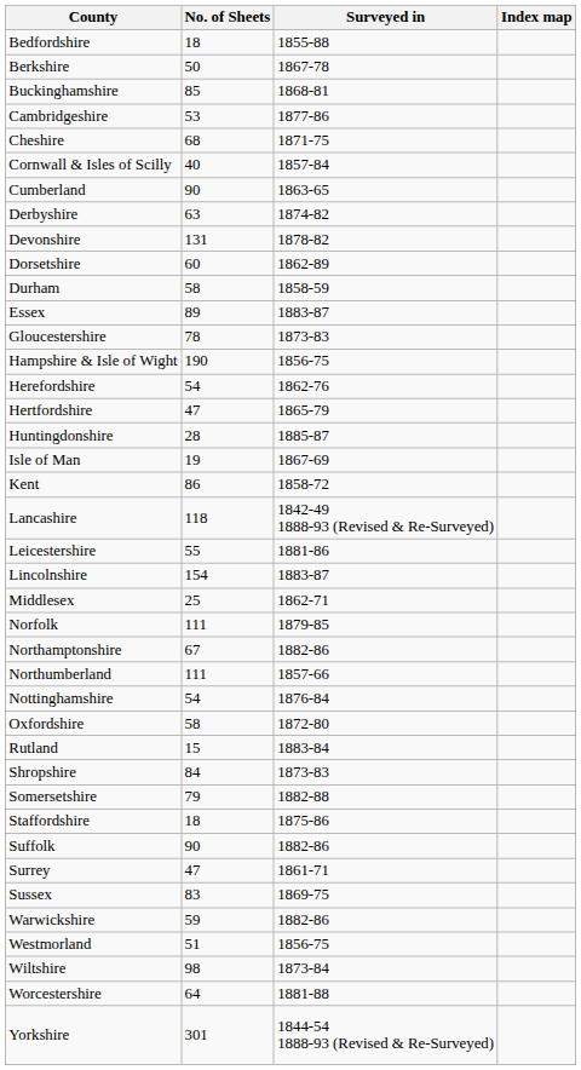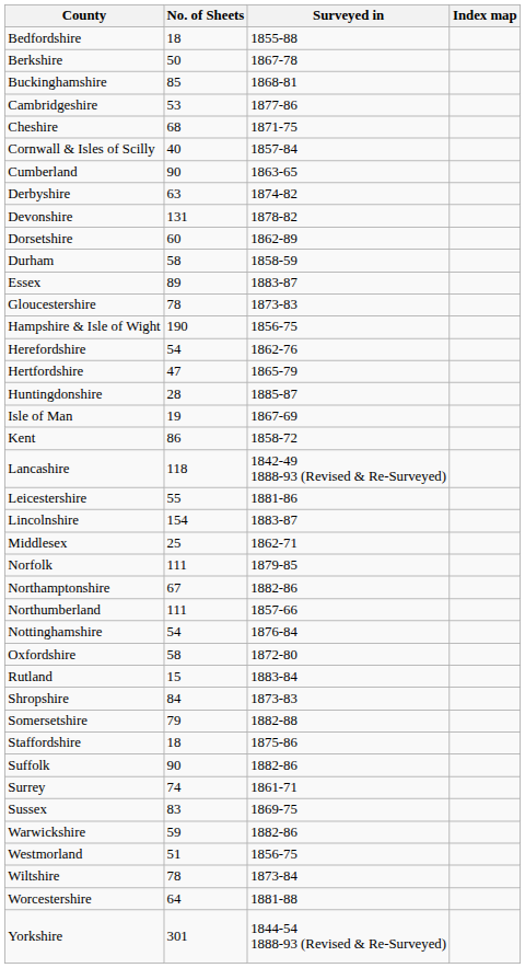Surrey | No. of Sheets: 47 -> 74
Wiltshire | No. of Sheets: 98 -> 78
